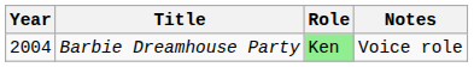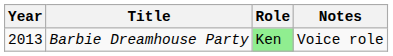Barbie Dreamhouse Party | Year: 2004 -> 2013
